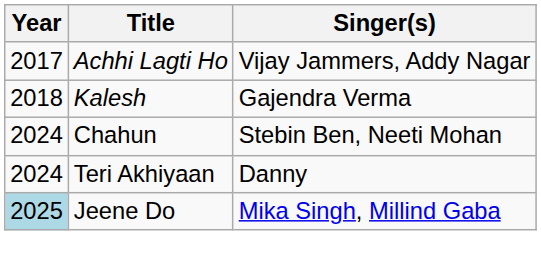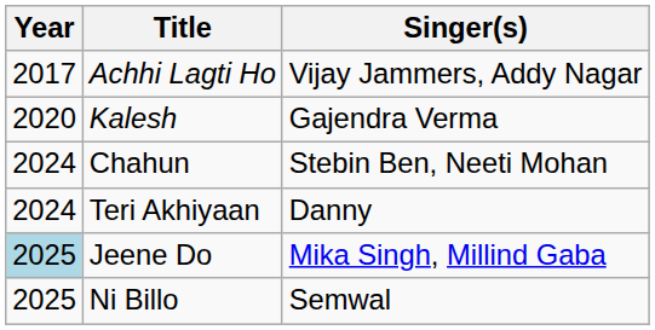Kalesh | Year: 2018 -> 2020
+ row: 2025 | Ni Billo | Semwal
